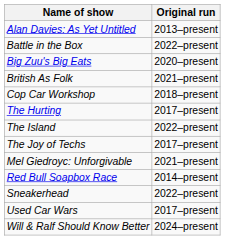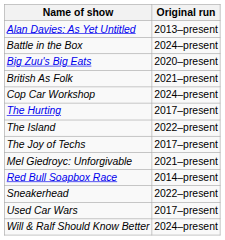Battle in the Box | Original run: 2022–present -> 2024–present
Cop Car Workshop | Original run: 2018–present -> 2024–present
